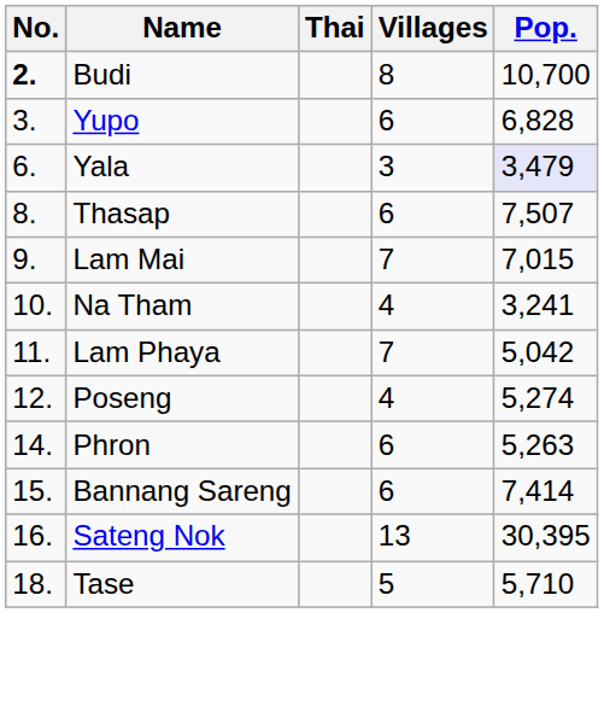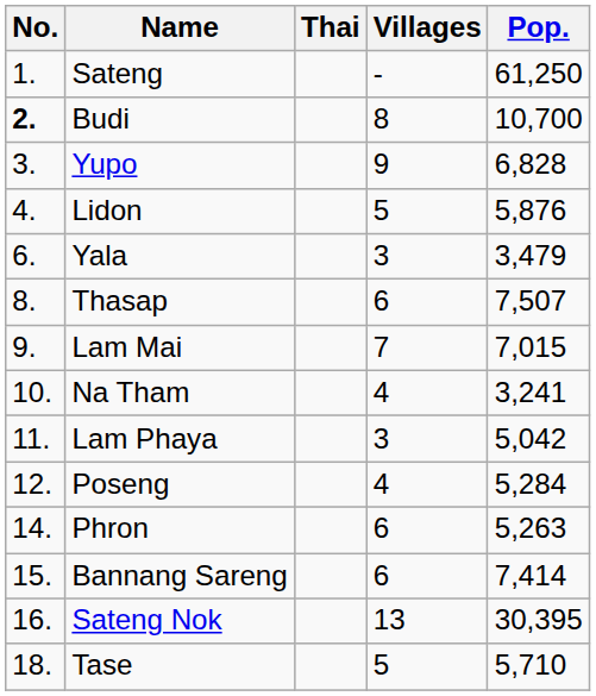+ row: 1. | Sateng | - | 61,250
Yupo | Villages: 6 -> 9
+ row: 4. | Lidon | 5 | 5,876
Yala | Pop.: lavender background -> no background
Lam Phaya | Villages: 7 -> 3
Poseng | Pop.: 5,274 -> 5,284
